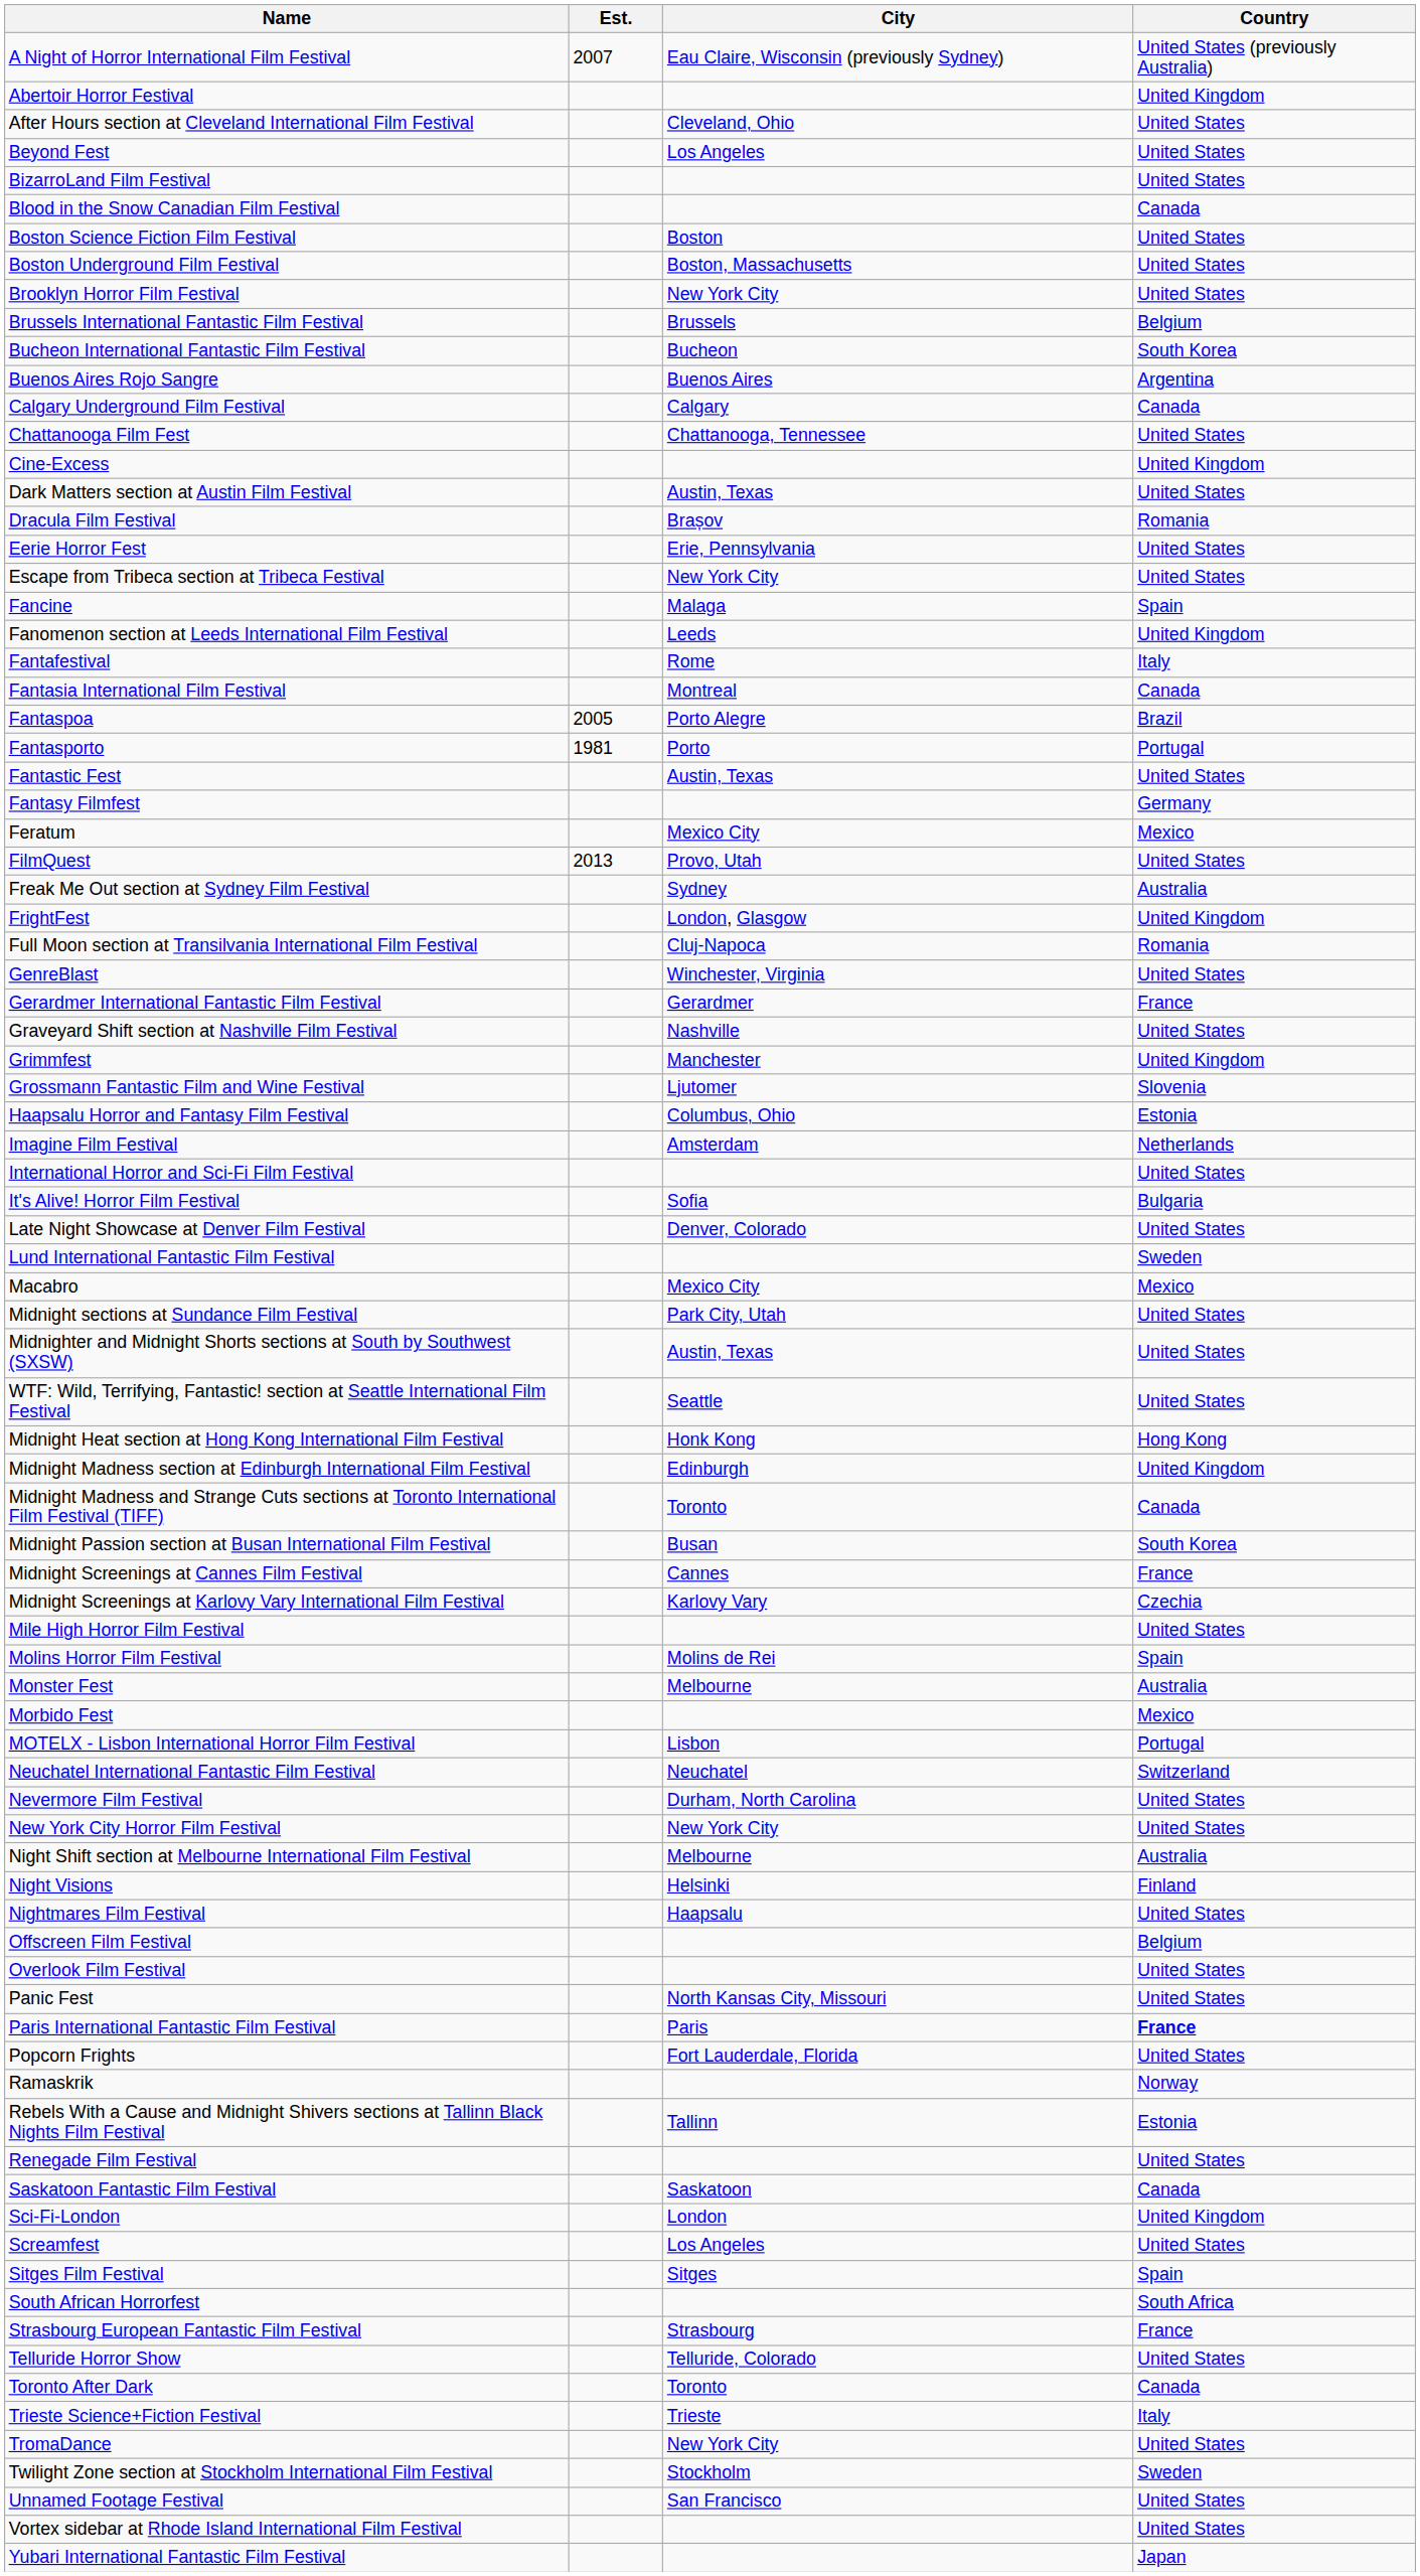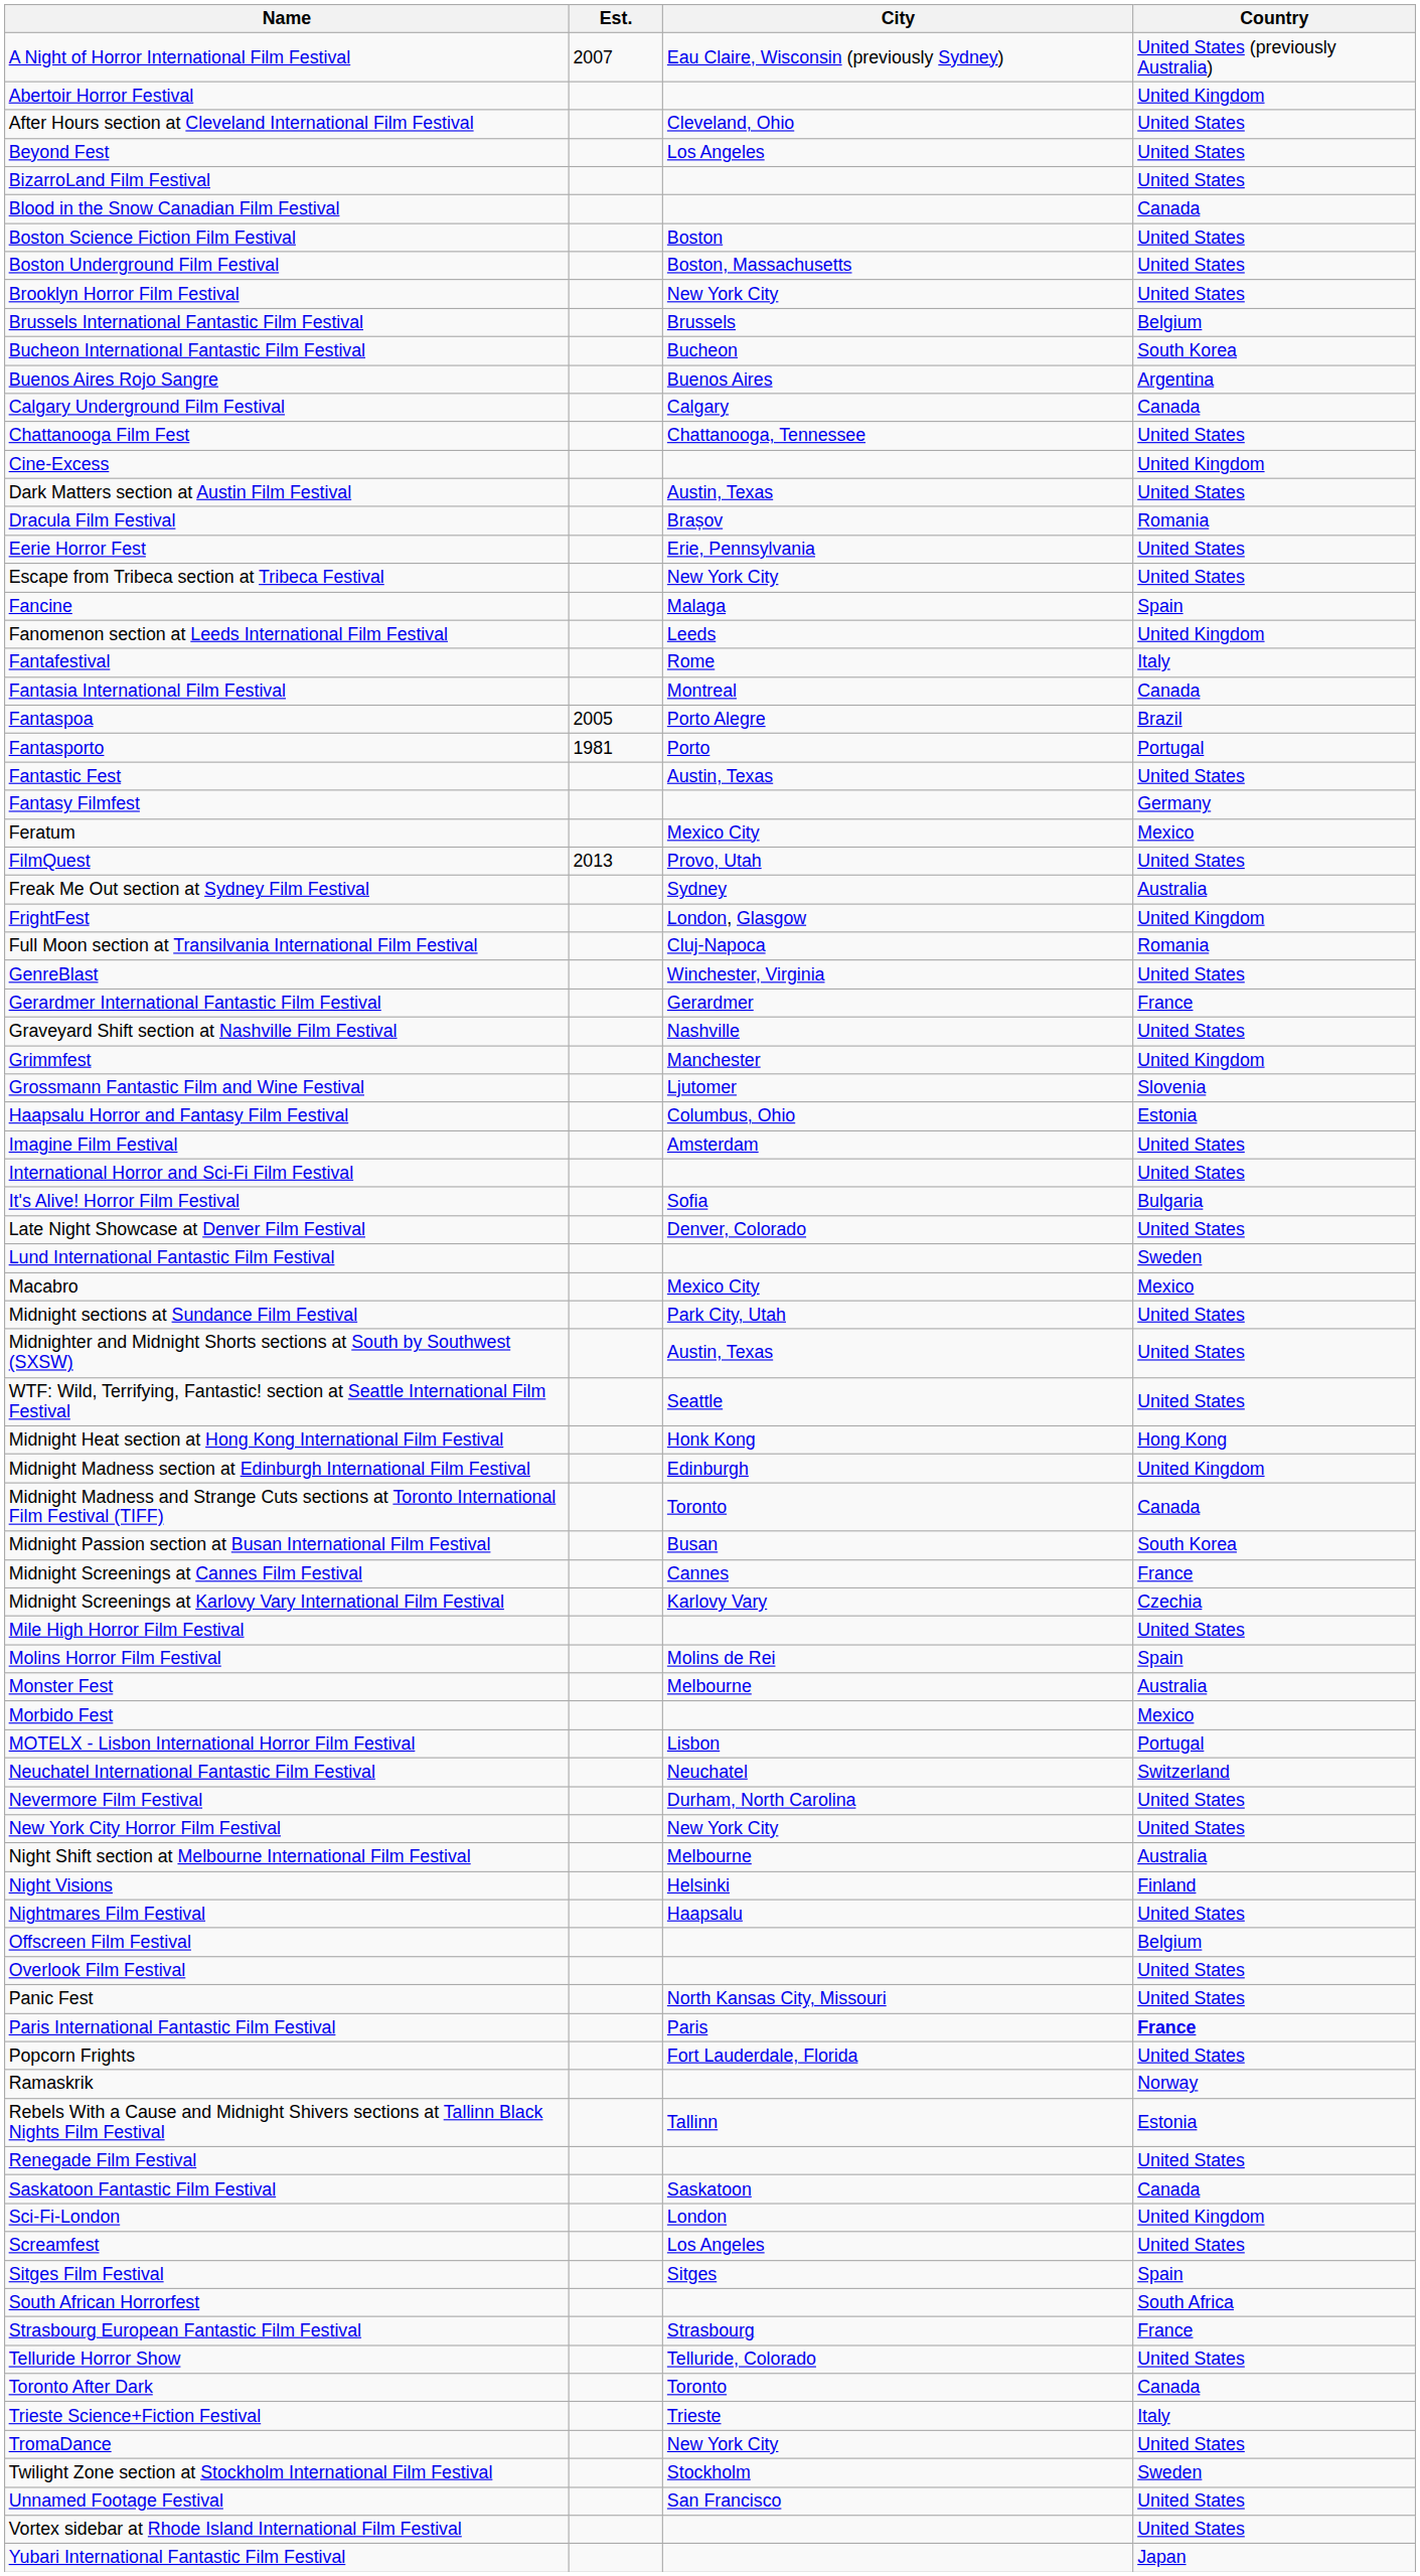Imagine Film Festival | Country: Netherlands -> United States
